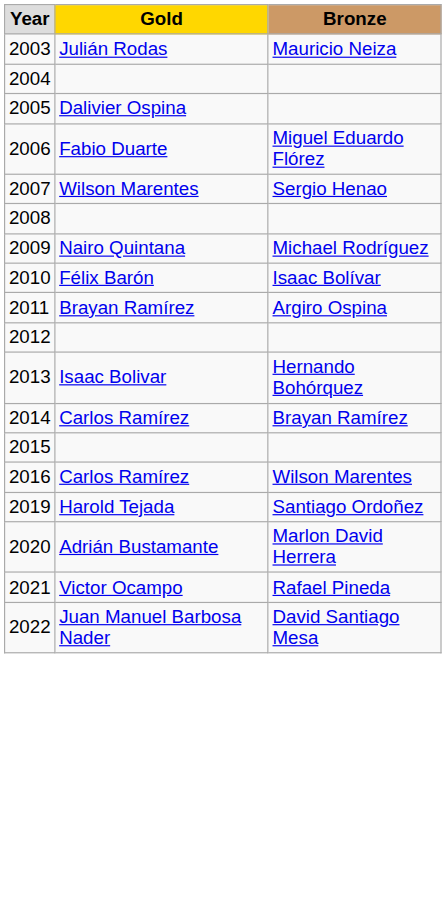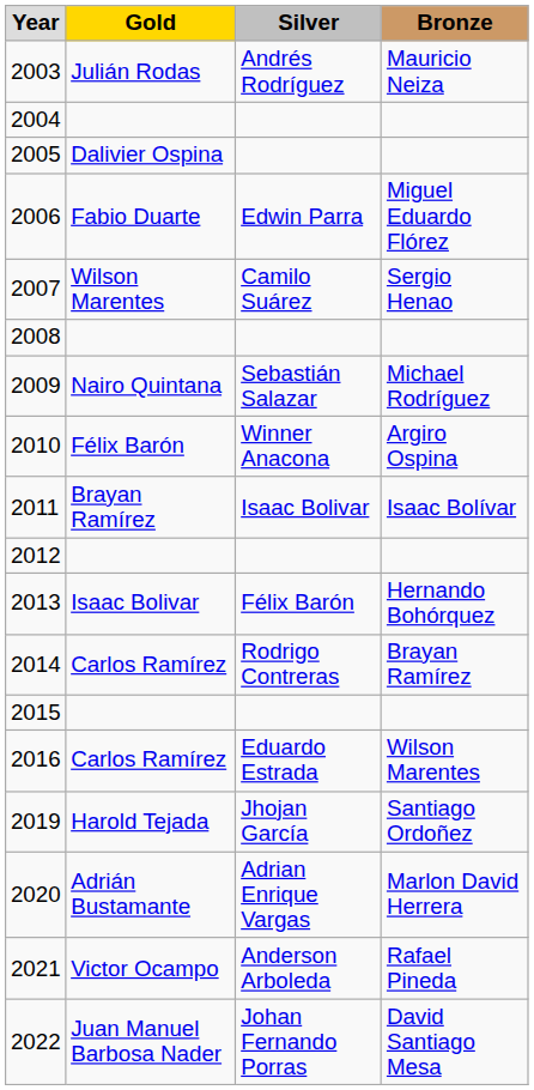+ column: Silver | Andrés Rodríguez | Edwin Parra | Camilo Suárez | Sebastián Salazar | Winner Anacona | Isaac Bolivar | Félix Barón | Rodrigo Contreras | Eduardo Estrada | Jhojan García | Adrian Enrique Vargas | Anderson Arboleda | Johan Fernando Porras
2010 | Bronze: Isaac Bolívar -> Argiro Ospina
2011 | Bronze: Argiro Ospina -> Isaac Bolívar
